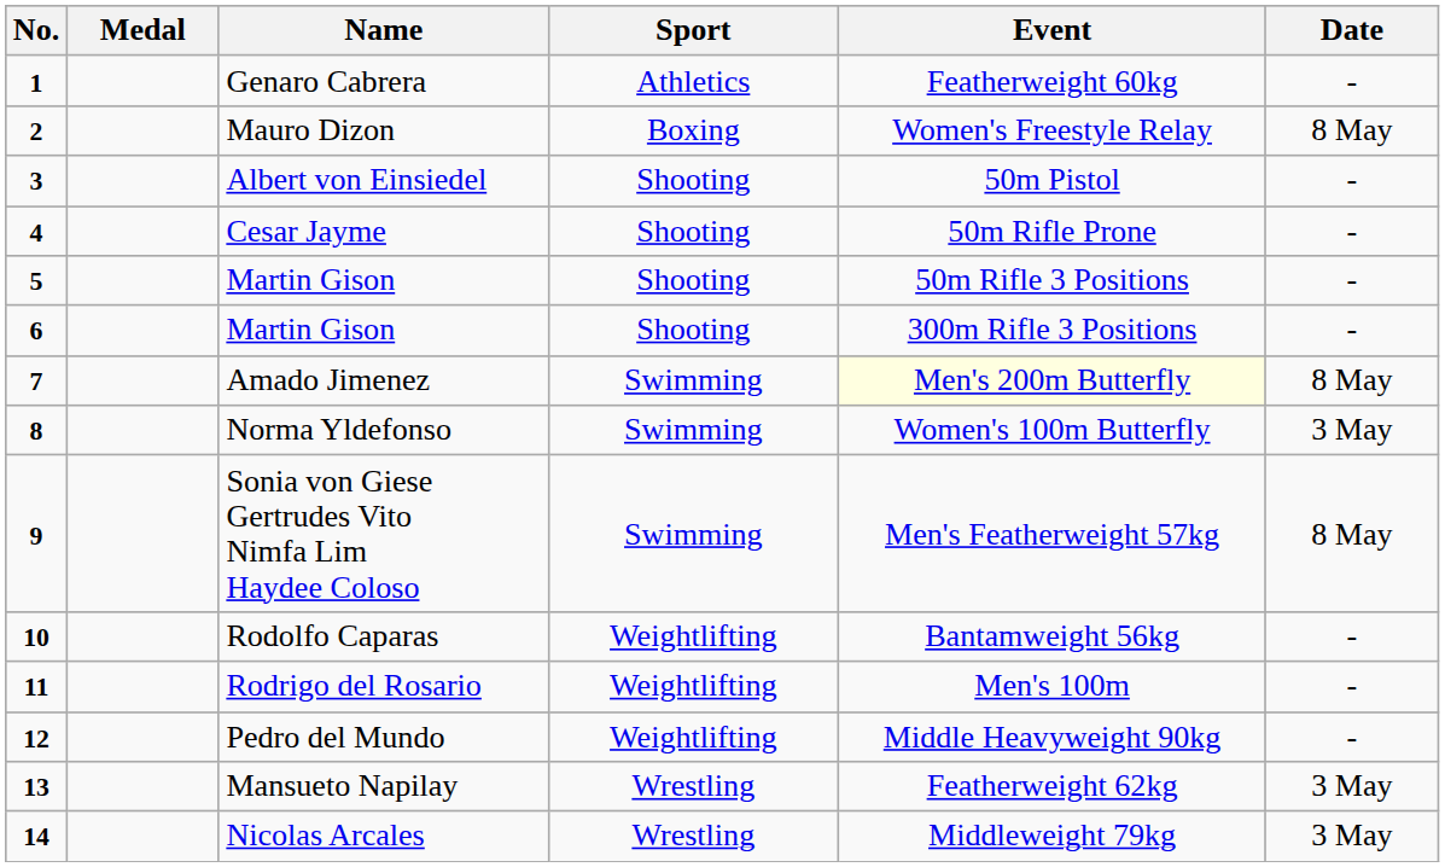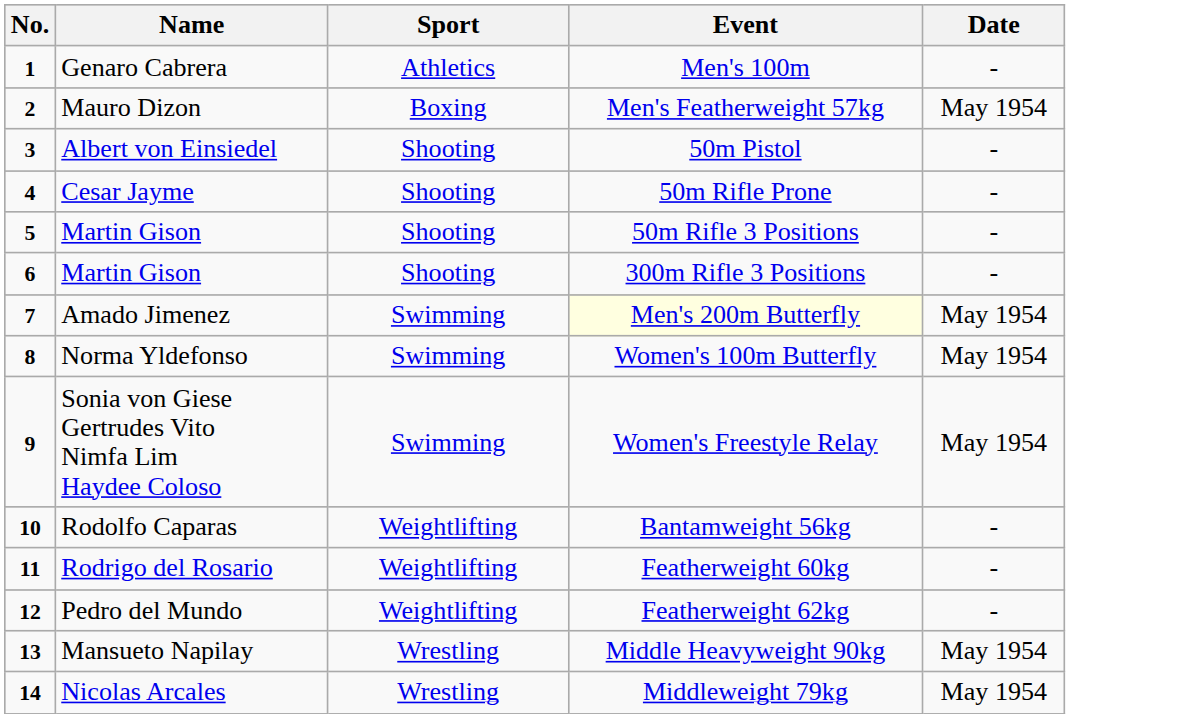- column: Medal
Genaro Cabrera | Event: Featherweight 60kg -> Men's 100m
Mauro Dizon | Event: Women's Freestyle Relay -> Men's Featherweight 57kg
Mauro Dizon | Date: 8 May -> May 1954
Amado Jimenez | Date: 8 May -> May 1954
Norma Yldefonso | Date: 3 May -> May 1954
Sonia von Giese Gertrudes Vito Nimfa Lim Haydee Coloso | Event: Men's Featherweight 57kg -> Women's Freestyle Relay
Sonia von Giese Gertrudes Vito Nimfa Lim Haydee Coloso | Date: 8 May -> May 1954
Rodrigo del Rosario | Event: Men's 100m -> Featherweight 60kg
Pedro del Mundo | Event: Middle Heavyweight 90kg -> Featherweight 62kg
Mansueto Napilay | Event: Featherweight 62kg -> Middle Heavyweight 90kg
Mansueto Napilay | Date: 3 May -> May 1954
Nicolas Arcales | Date: 3 May -> May 1954
